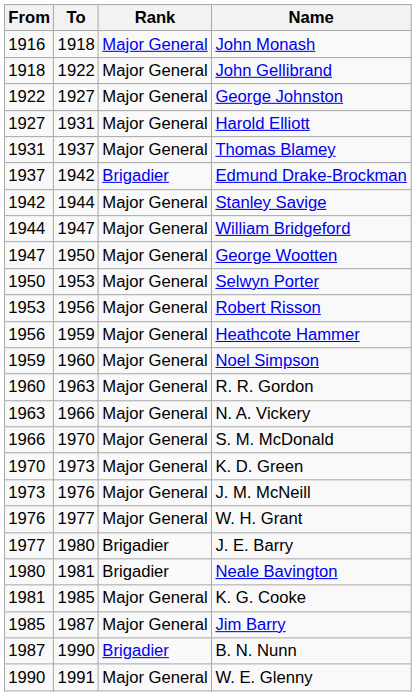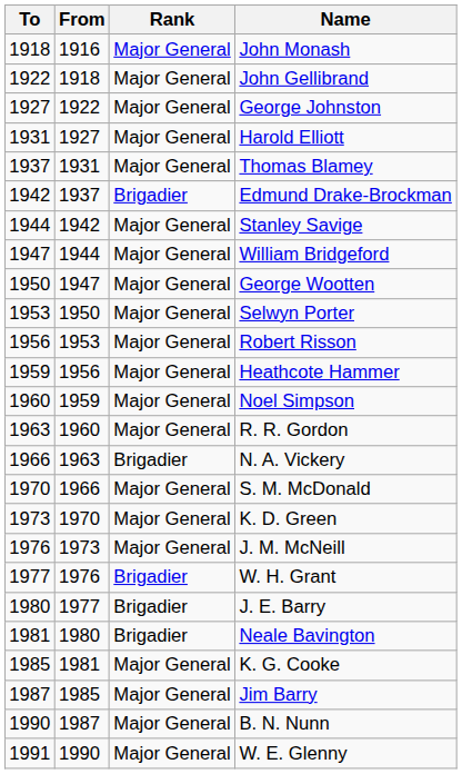columns swapped: From <-> To
N. A. Vickery | Rank: Major General -> Brigadier
W. H. Grant | Rank: Major General -> Brigadier
B. N. Nunn | Rank: Brigadier -> Major General
